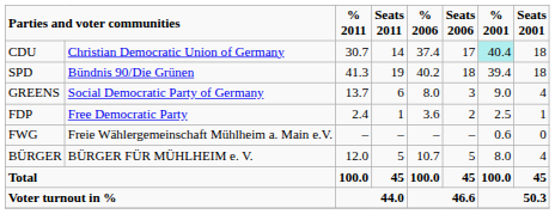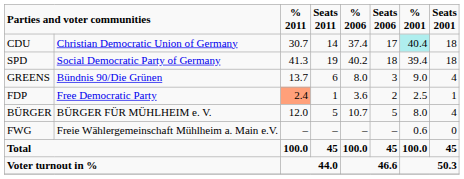SPD | column 2: Bündnis 90/Die Grünen -> Social Democratic Party of Germany
GREENS | column 2: Social Democratic Party of Germany -> Bündnis 90/Die Grünen
FDP | % 2011: no background -> lightsalmon background
rows swapped: BÜRGER <-> FWG
